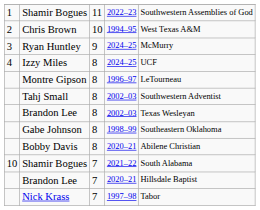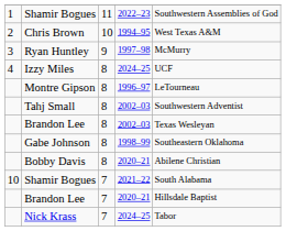Ryan Huntley | column 4: 2024–25 -> 1997–98
Nick Krass | column 4: 1997–98 -> 2024–25
